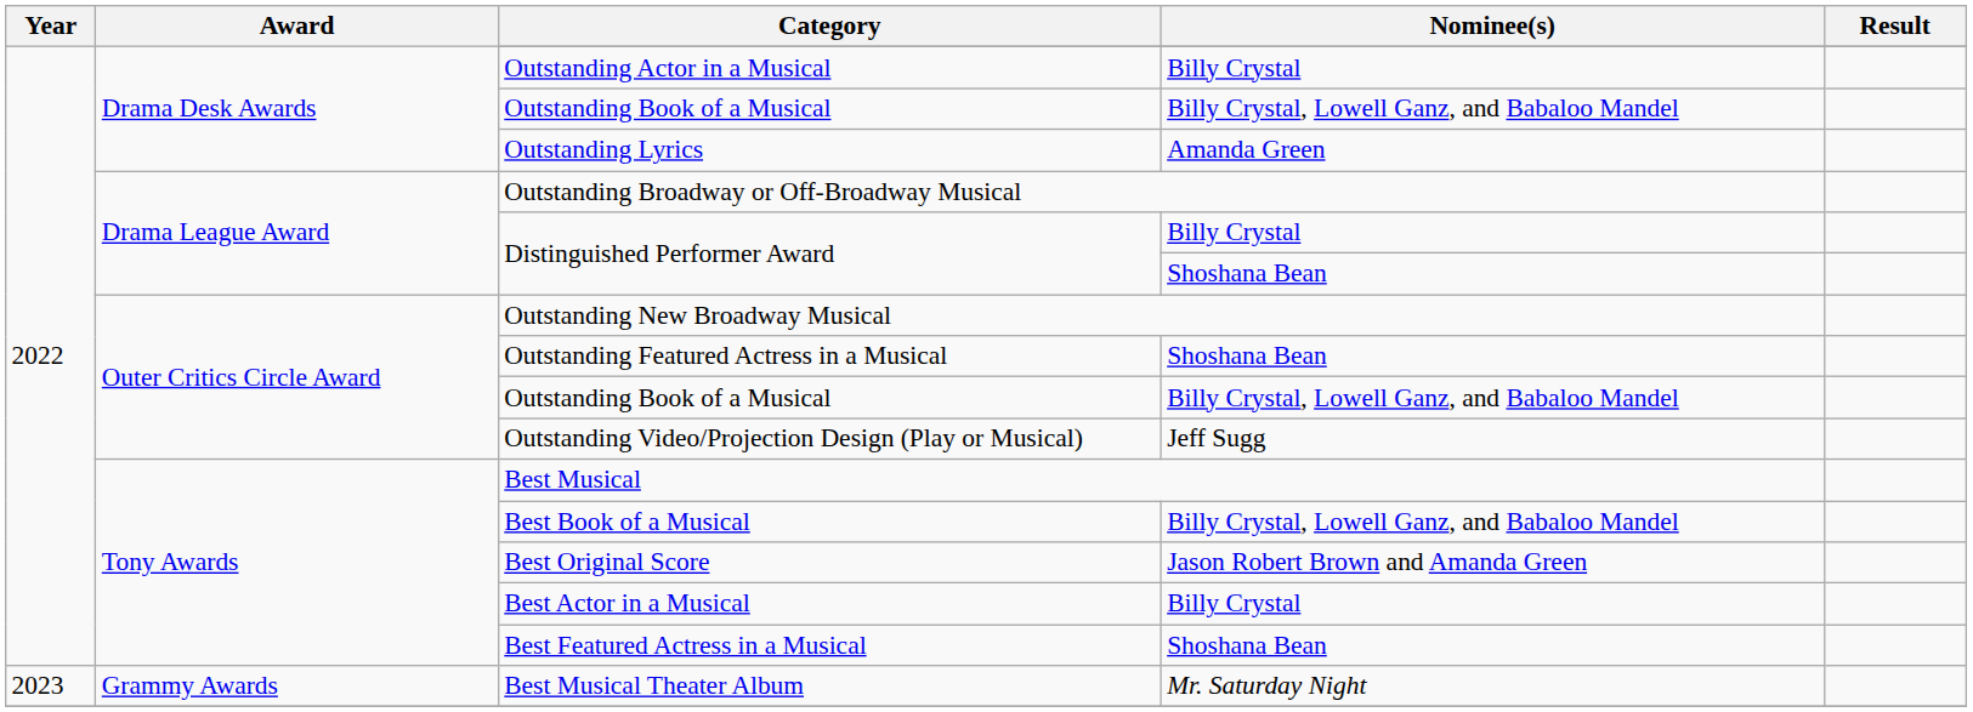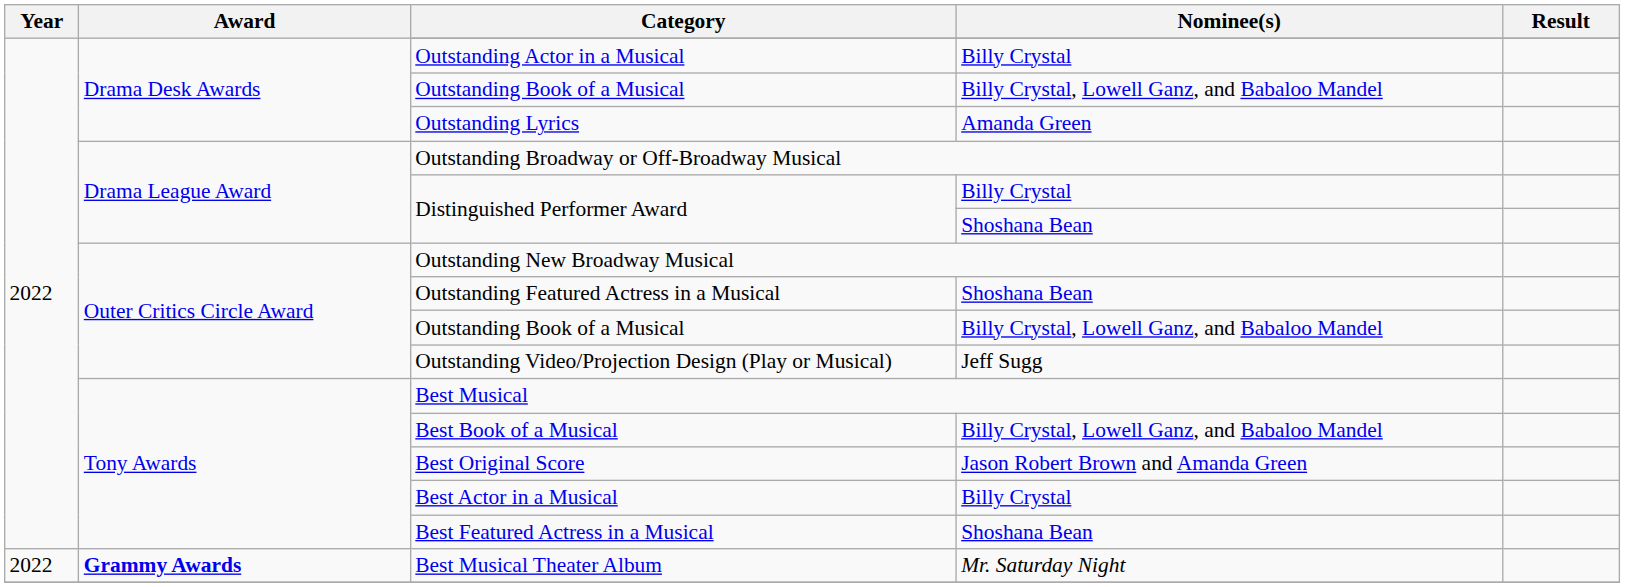Best Musical Theater Album | Year: 2023 -> 2022
Best Musical Theater Album | Award: normal -> bold
